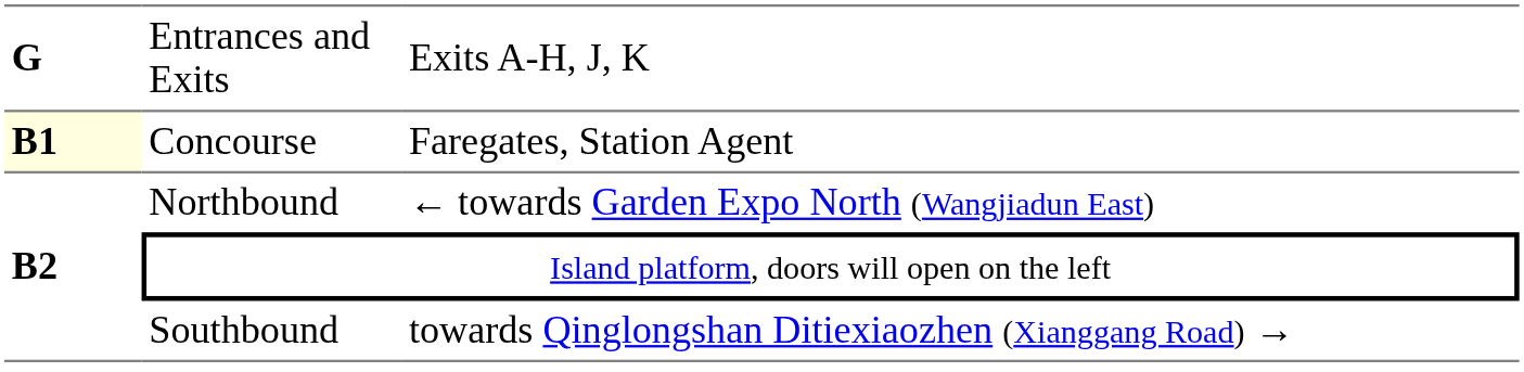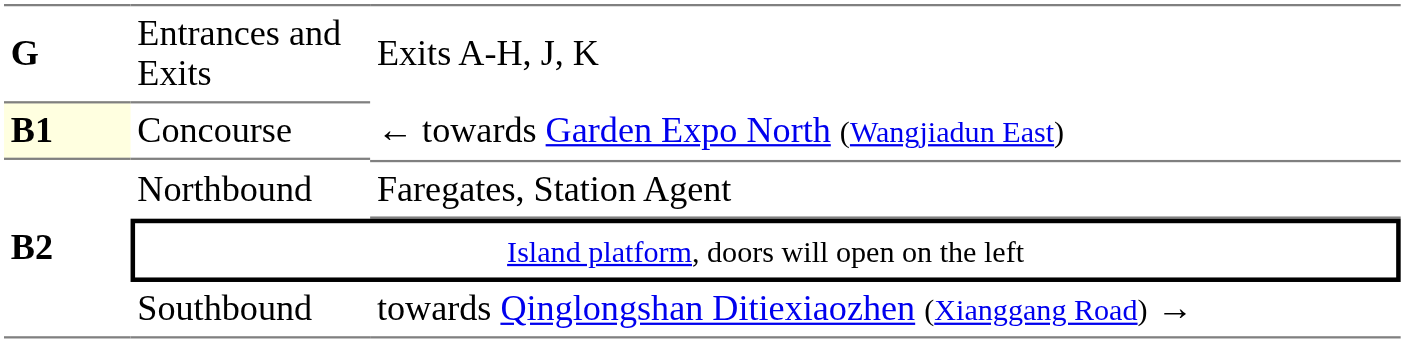Concourse | column 3: Faregates, Station Agent -> ← towards Garden Expo North (Wangjiadun East)
Northbound | column 3: ← towards Garden Expo North (Wangjiadun East) -> Faregates, Station Agent
